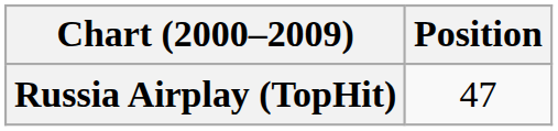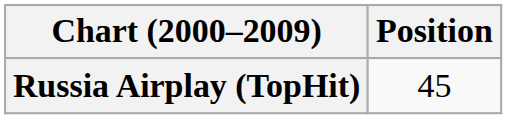Russia Airplay (TopHit) | Position: 47 -> 45
